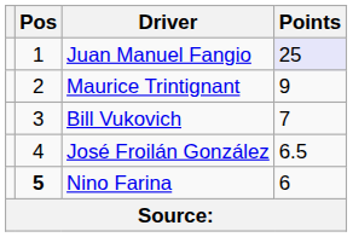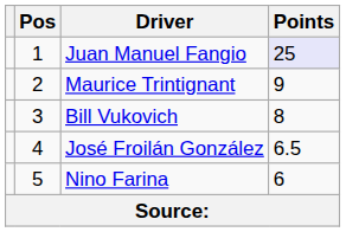Bill Vukovich | Points: 7 -> 8
Nino Farina | Pos: bold -> normal
